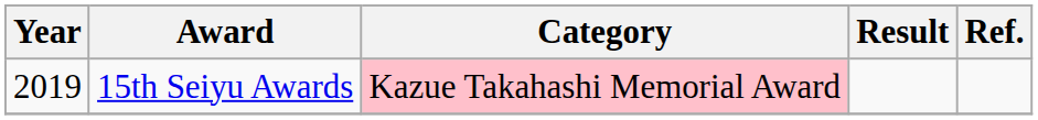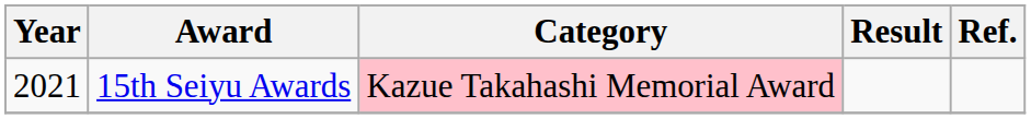15th Seiyu Awards | Year: 2019 -> 2021
